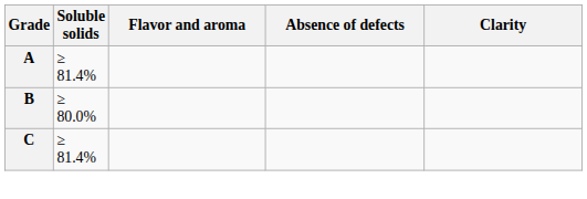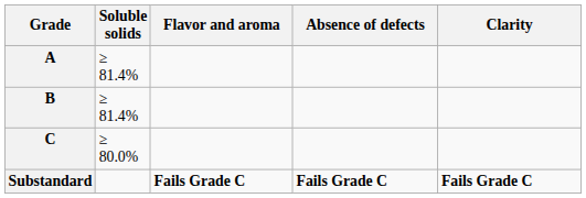B | Soluble solids: ≥ 80.0% -> ≥ 81.4%
C | Soluble solids: ≥ 81.4% -> ≥ 80.0%
+ row: Substandard | Fails Grade C | Fails Grade C | Fails Grade C
